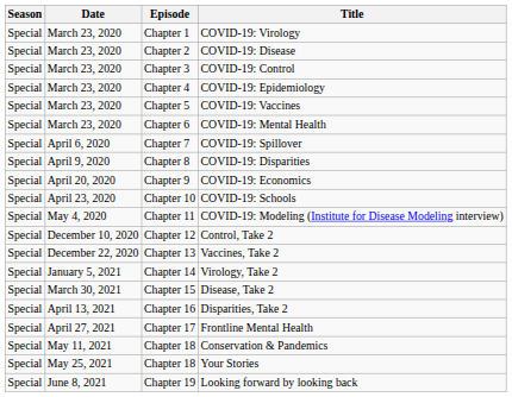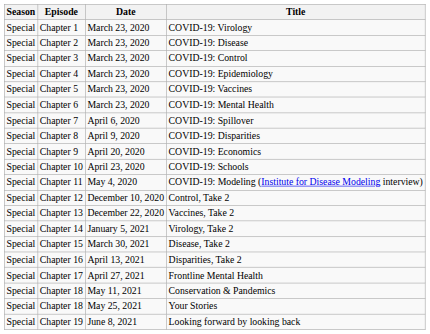columns swapped: Date <-> Episode
